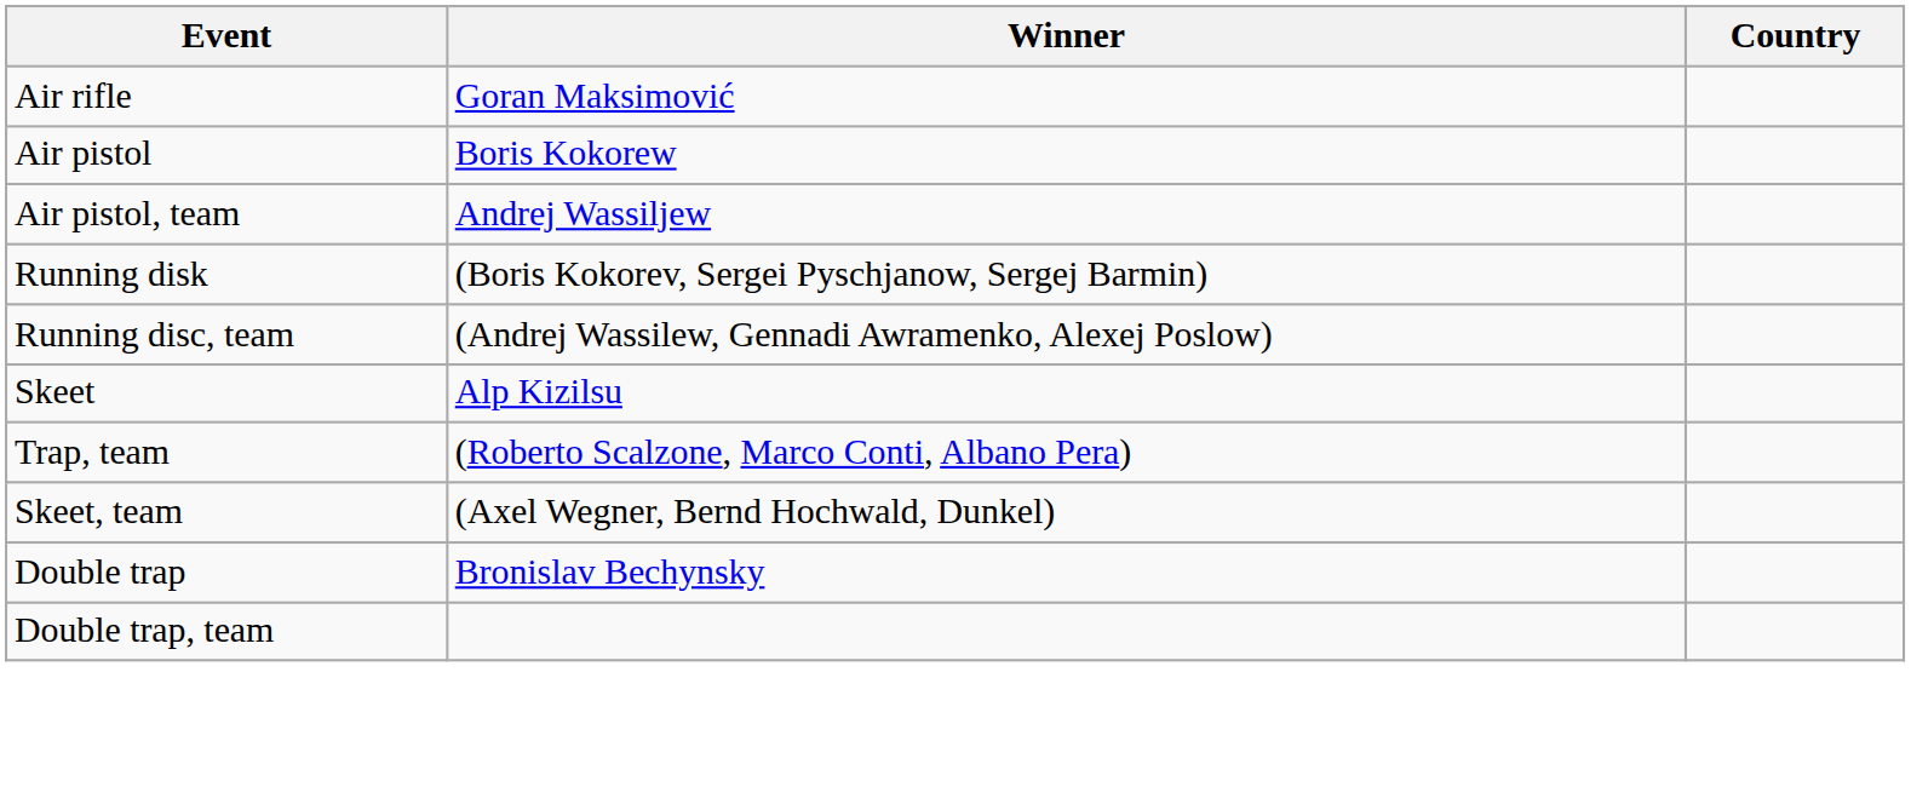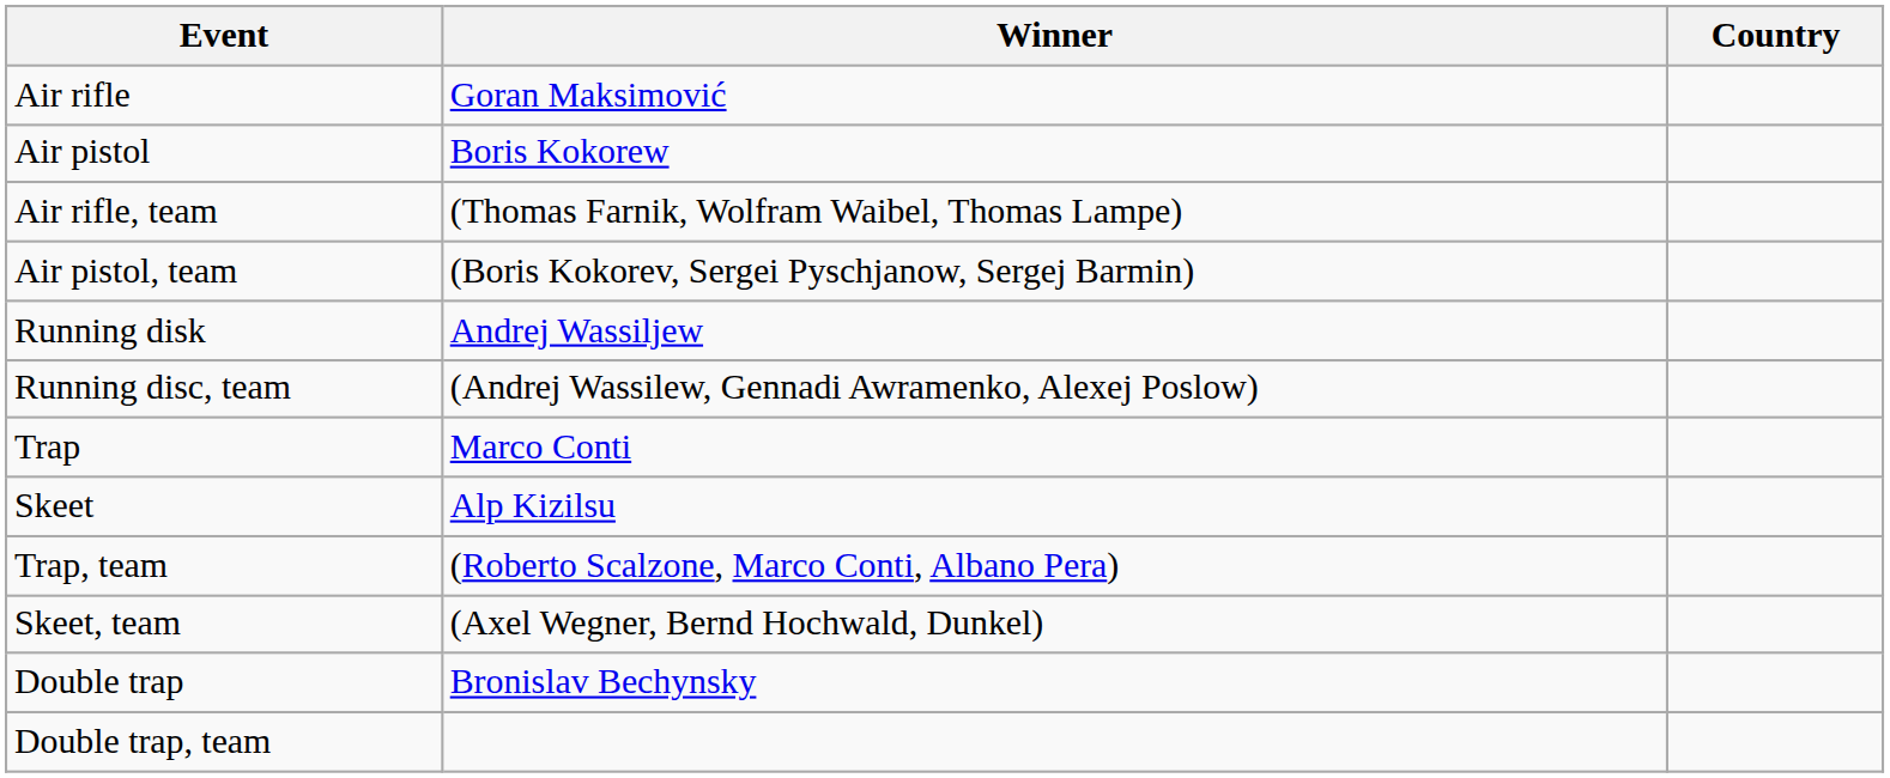+ row: Air rifle, team | (Thomas Farnik, Wolfram Waibel, Thomas Lampe)
Air pistol, team | Winner: Andrej Wassiljew -> (Boris Kokorev, Sergei Pyschjanow, Sergej Barmin)
Running disk | Winner: (Boris Kokorev, Sergei Pyschjanow, Sergej Barmin) -> Andrej Wassiljew
+ row: Trap | Marco Conti
